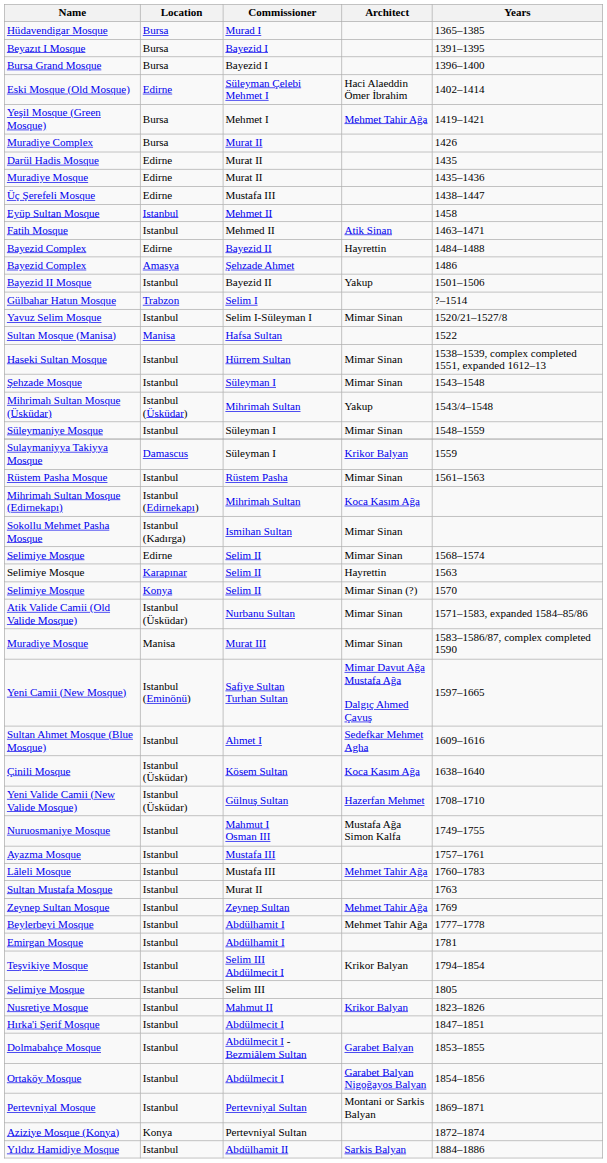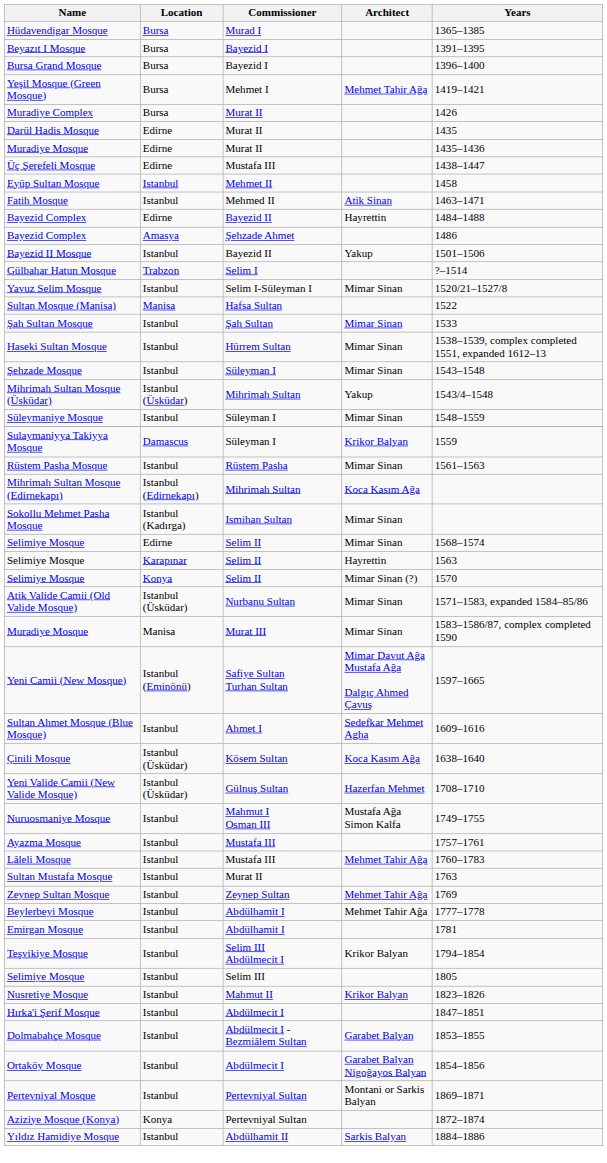- row: Eski Mosque (Old Mosque) | Edirne | Süleyman Çelebi Mehmet I | Haci Alaeddin Ömer İbrahim | 1402–1414
+ row: Şah Sultan Mosque | Istanbul | Şah Sultan | Mimar Sinan | 1533
